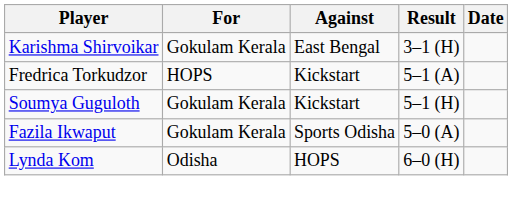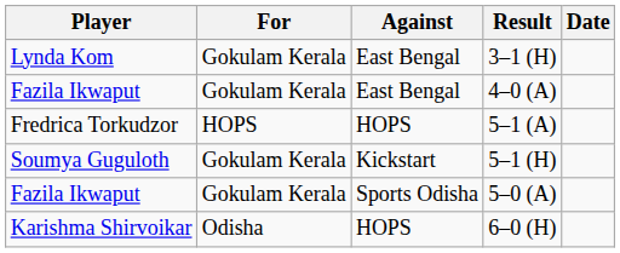3–1 (H) | Player: Karishma Shirvoikar -> Lynda Kom
+ row: Fazila Ikwaput | Gokulam Kerala | East Bengal | 4–0 (A)
5–1 (A) | Against: Kickstart -> HOPS
6–0 (H) | Player: Lynda Kom -> Karishma Shirvoikar
